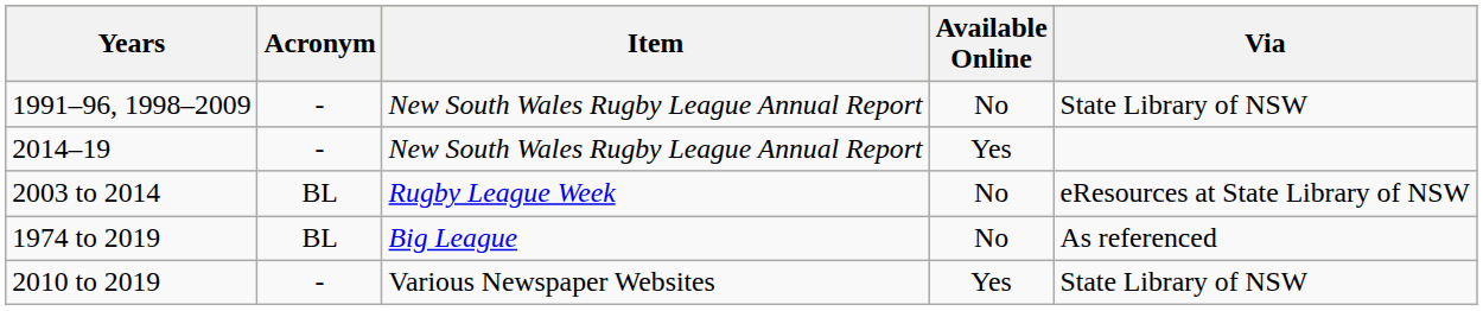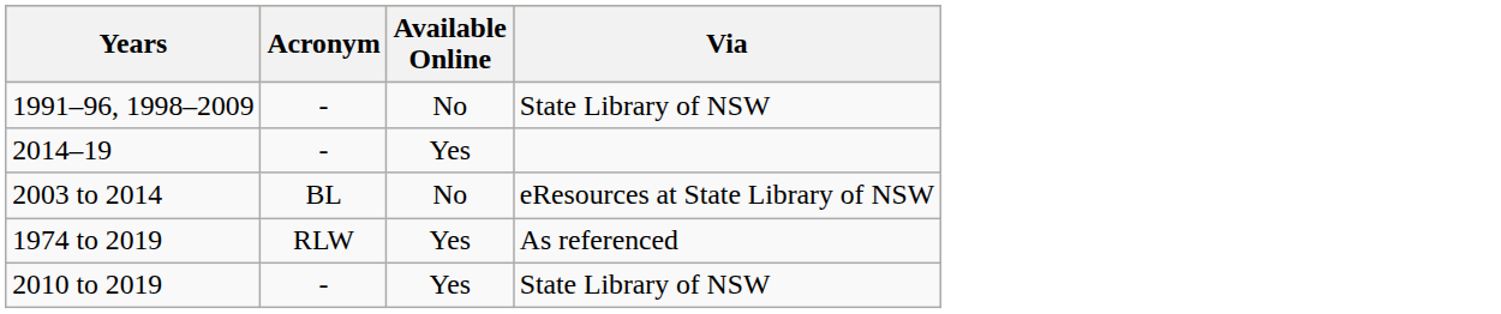- column: Item | New South Wales Rugby League Annual Report | New South Wales Rugby League Annual Report | Rugby League Week | Big League | Various Newspaper Websites
1974 to 2019 | Acronym: BL -> RLW
1974 to 2019 | Available Online: No -> Yes
